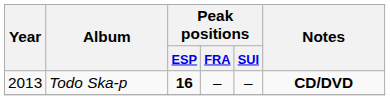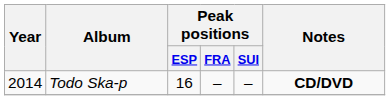Todo Ska-p | Year: 2013 -> 2014
Todo Ska-p | Peak positions / ESP: bold -> normal
